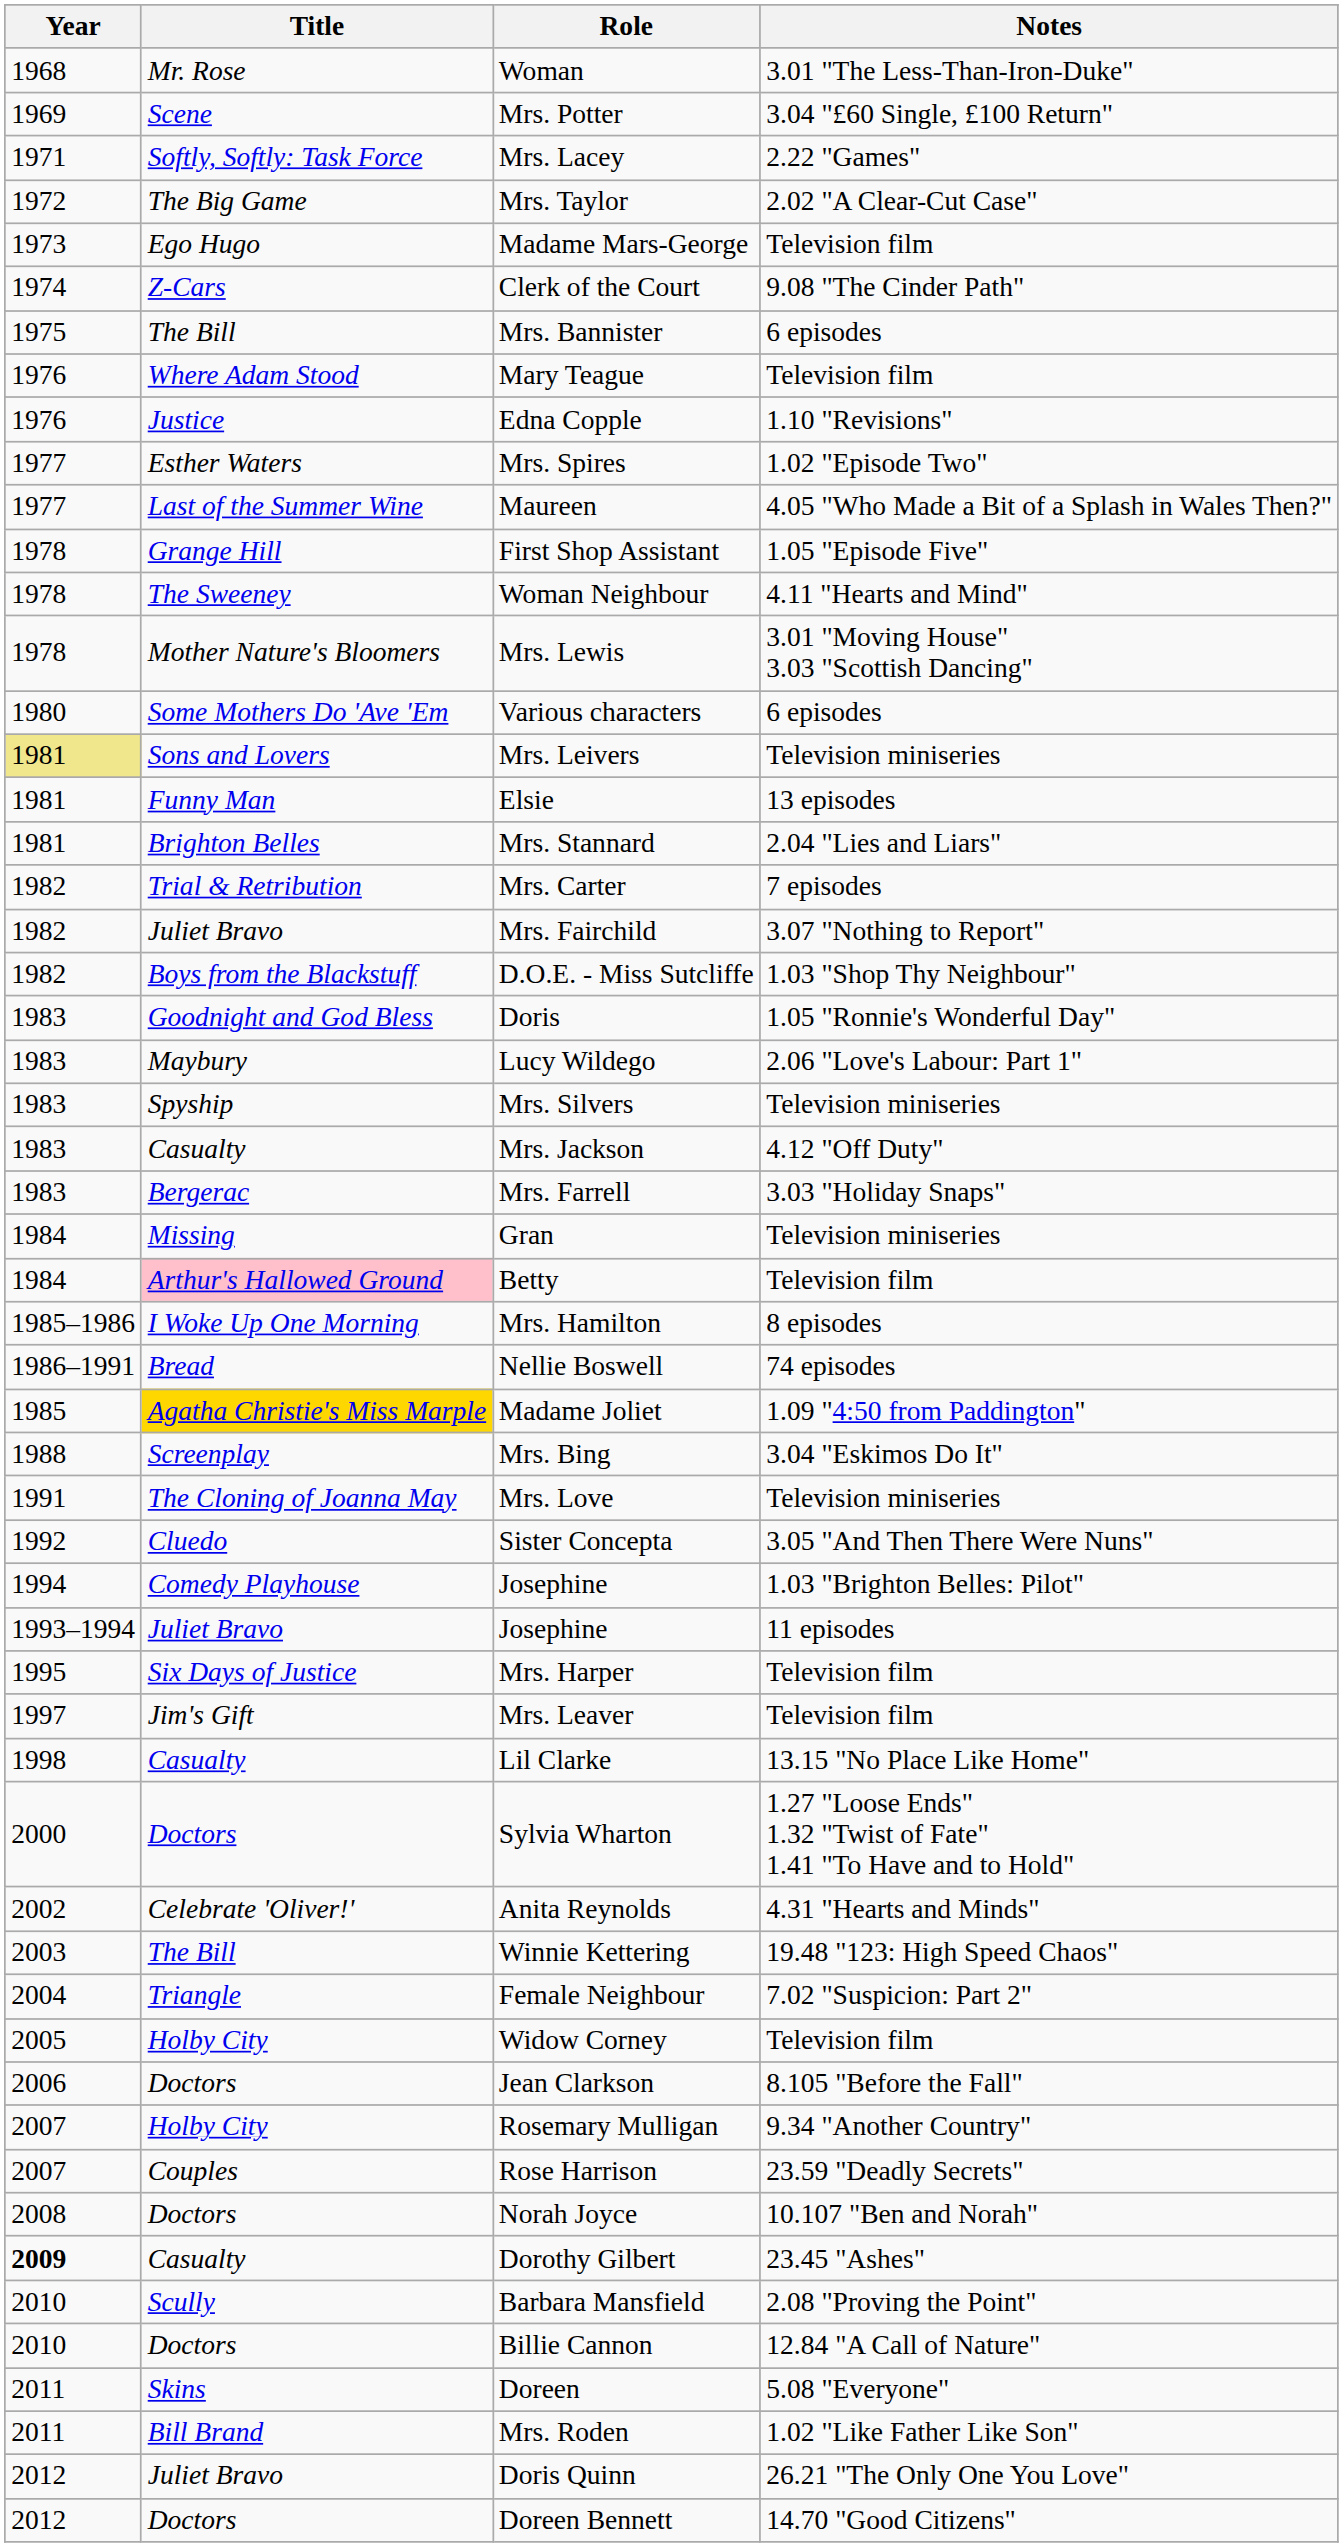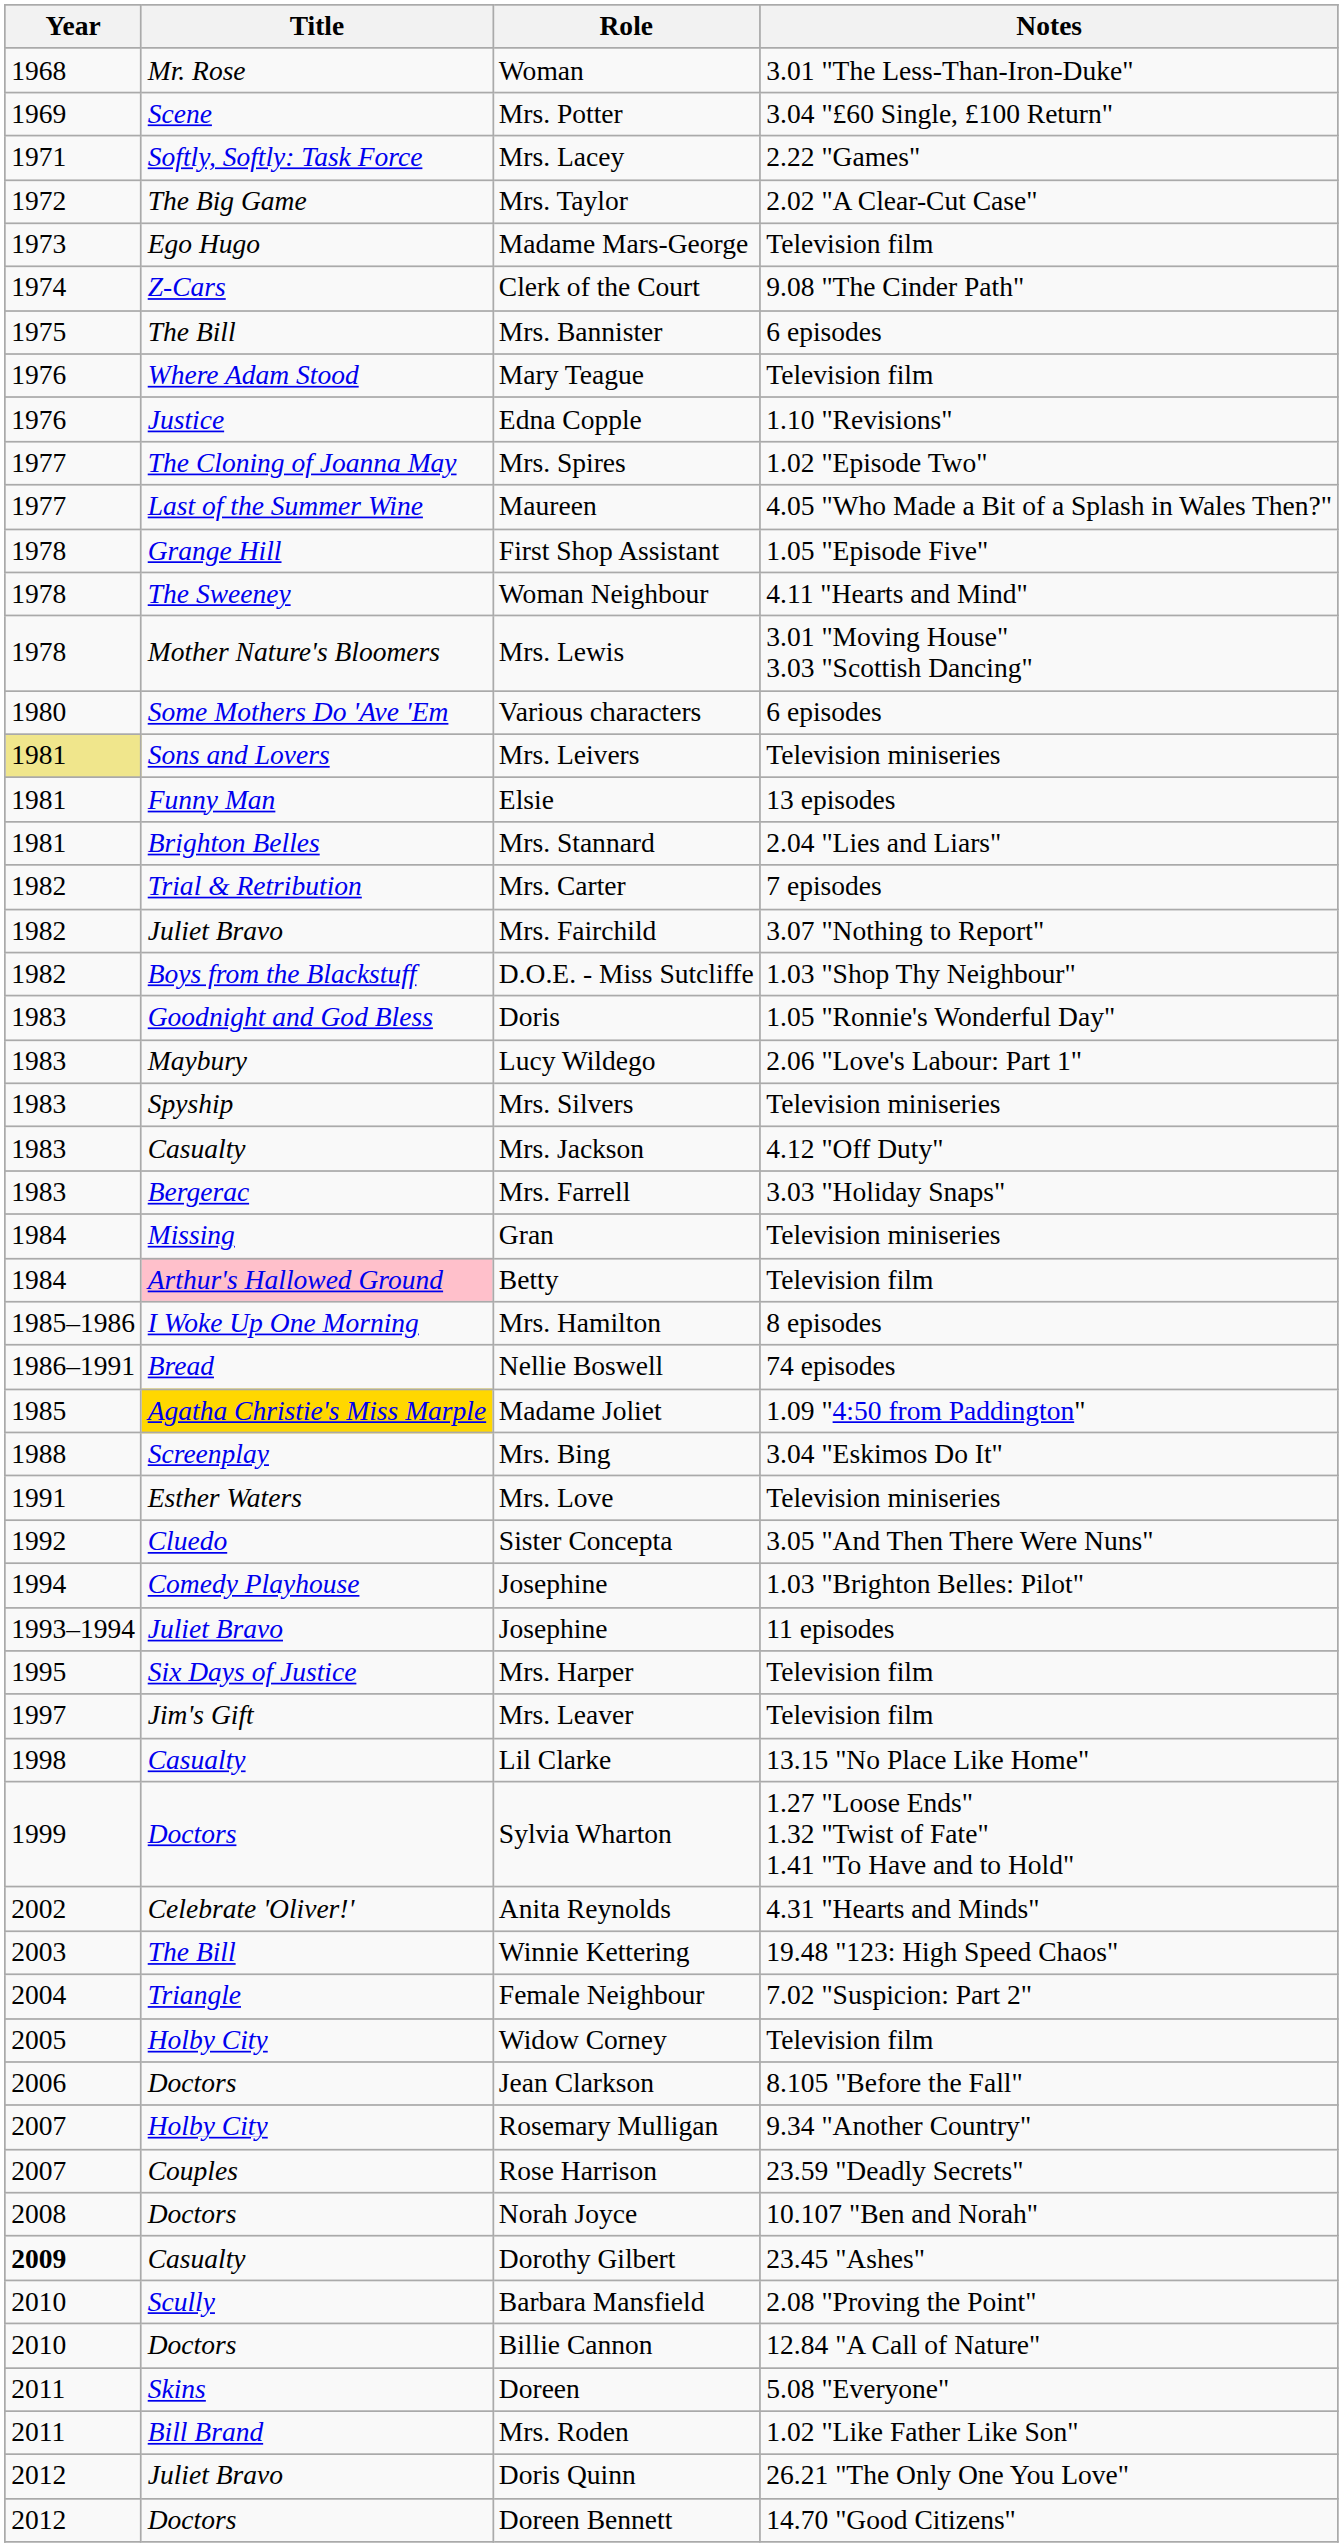Mrs. Spires | Title: Esther Waters -> The Cloning of Joanna May
Mrs. Love | Title: The Cloning of Joanna May -> Esther Waters
Sylvia Wharton | Year: 2000 -> 1999
